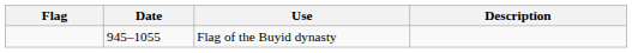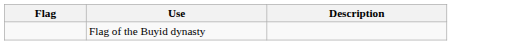- column: Date | 945–1055
